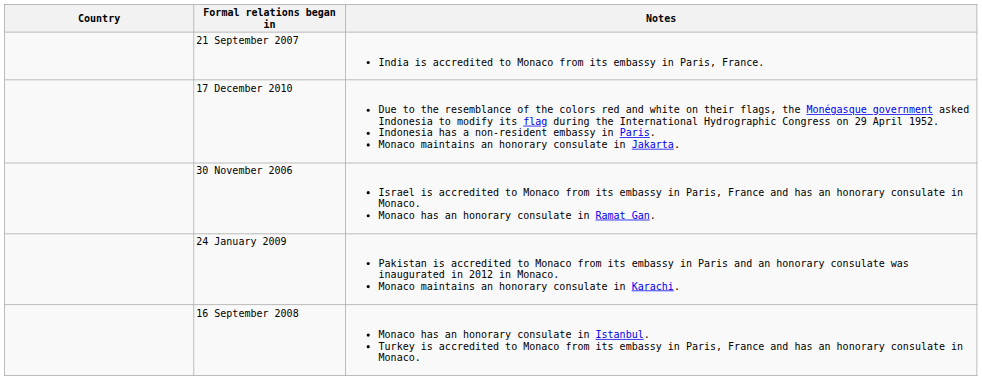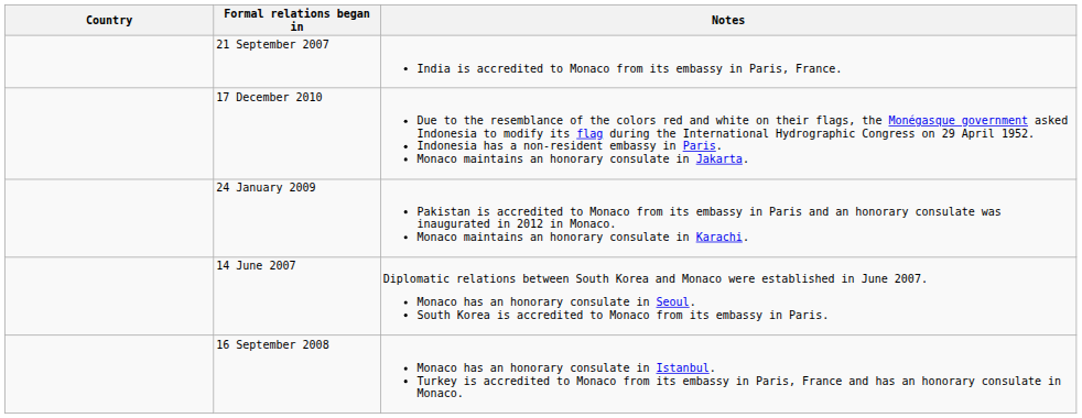- row: 30 November 2006 | Israel is accredited to Monaco from its embassy in Paris, France and has an honorary consulate in Monaco. Monaco has an honorary consulate in Ramat Gan.
+ row: 14 June 2007 | Diplomatic relations between South Korea and Monaco were established in June 2007. Monaco has an honorary consulate in Seoul. South Korea is accredited to Monaco from its embassy in Paris.
